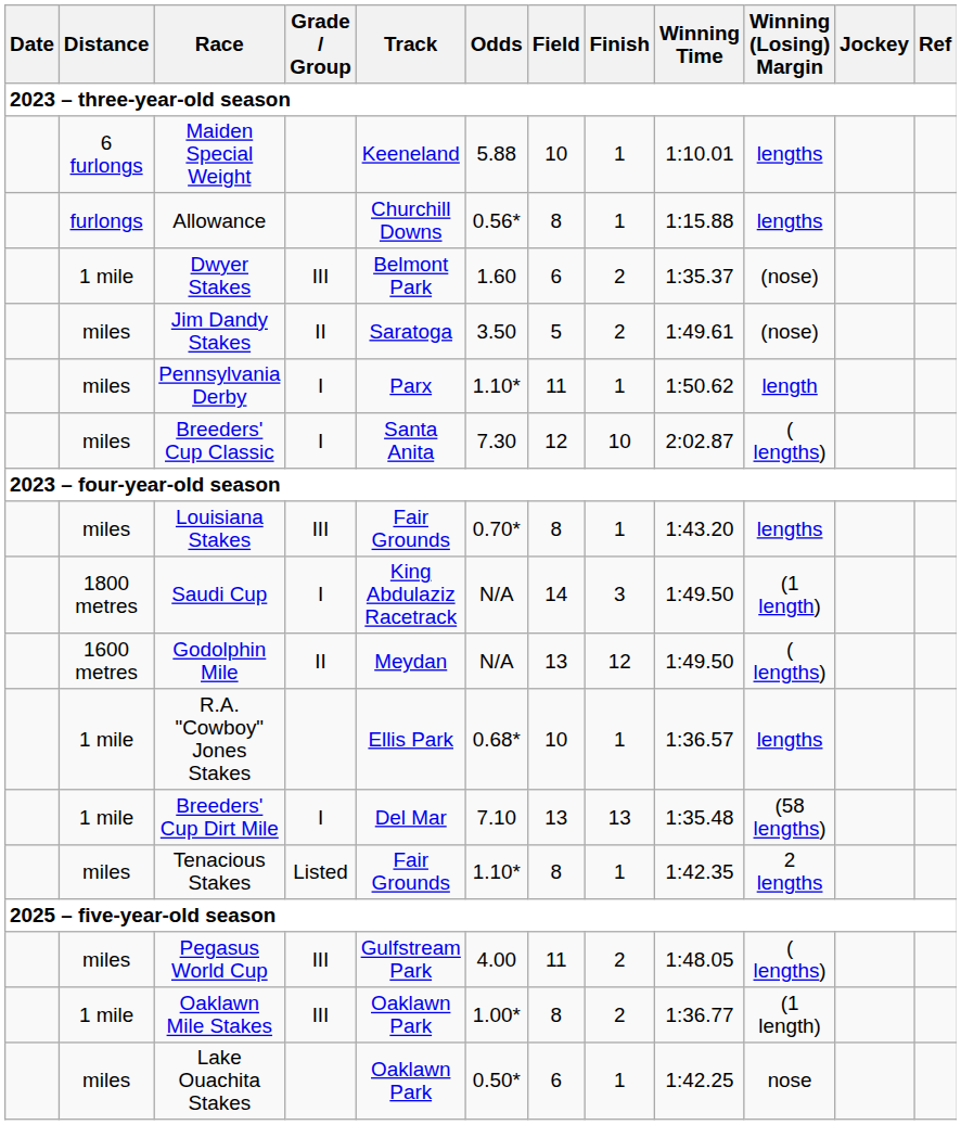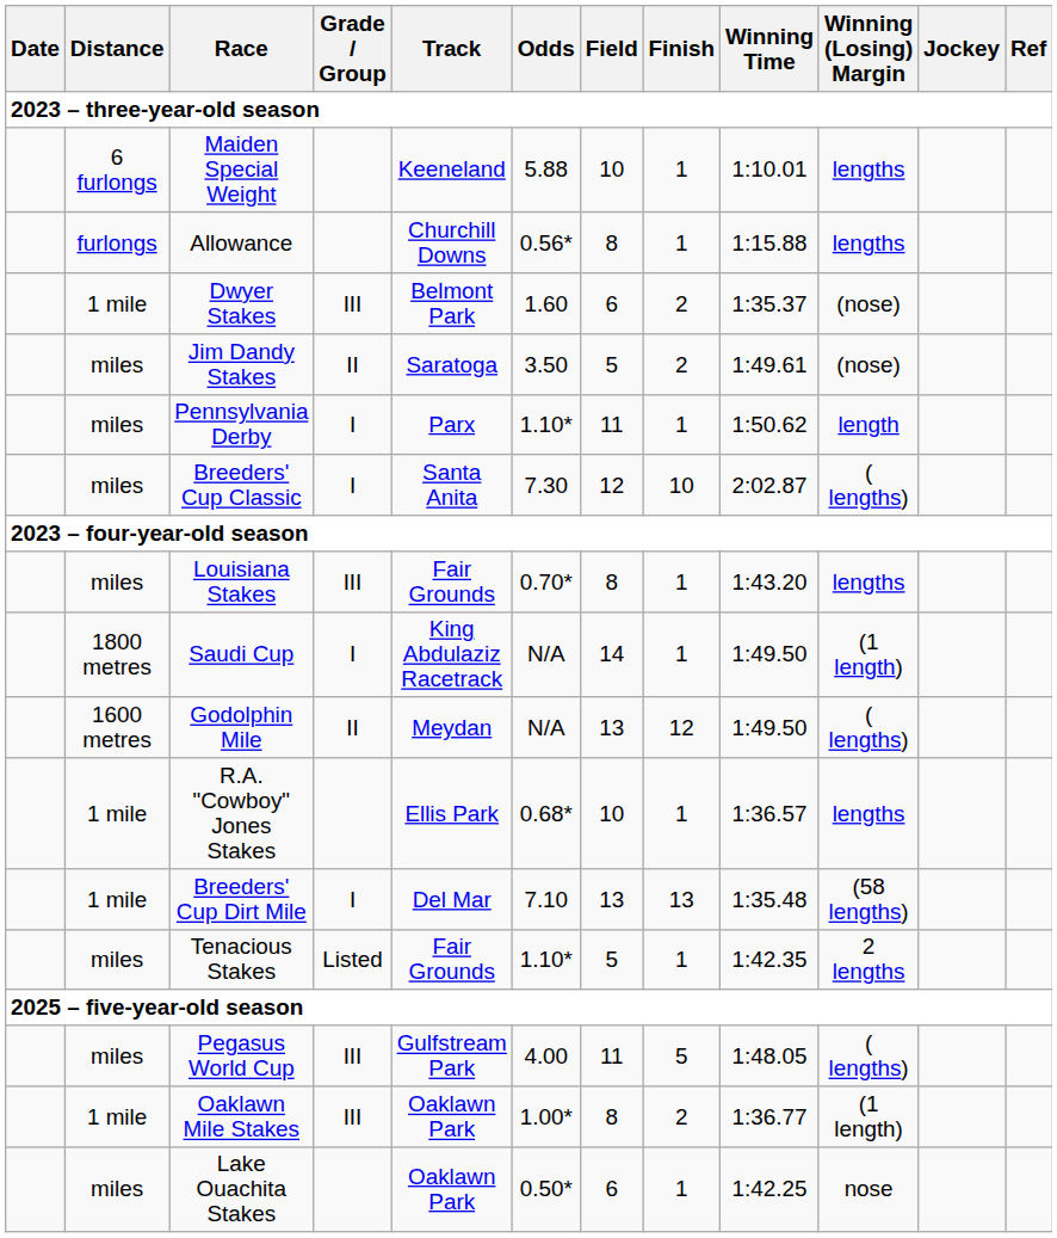Saudi Cup | Finish: 3 -> 1
Tenacious Stakes | Field: 8 -> 5
Pegasus World Cup | Finish: 2 -> 5
